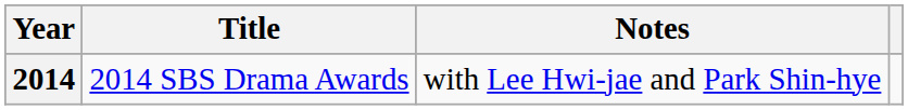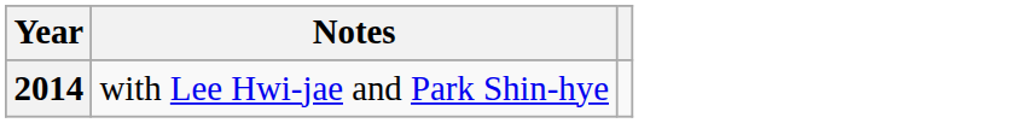- column: Title | 2014 SBS Drama Awards
